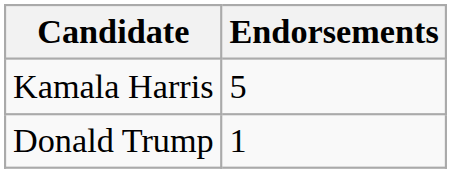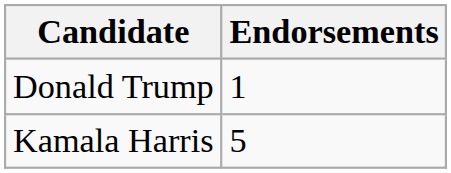rows swapped: Kamala Harris <-> Donald Trump
